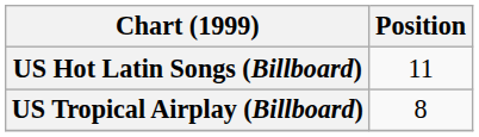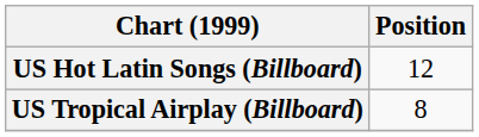US Hot Latin Songs (Billboard) | Position: 11 -> 12
